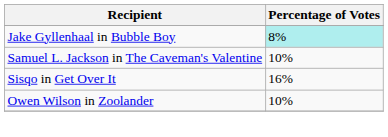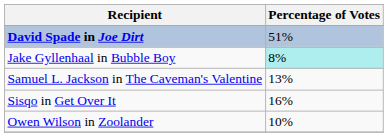+ row: David Spade in Joe Dirt | 51%
Samuel L. Jackson in The Caveman's Valentine | Percentage of Votes: 10% -> 13%
